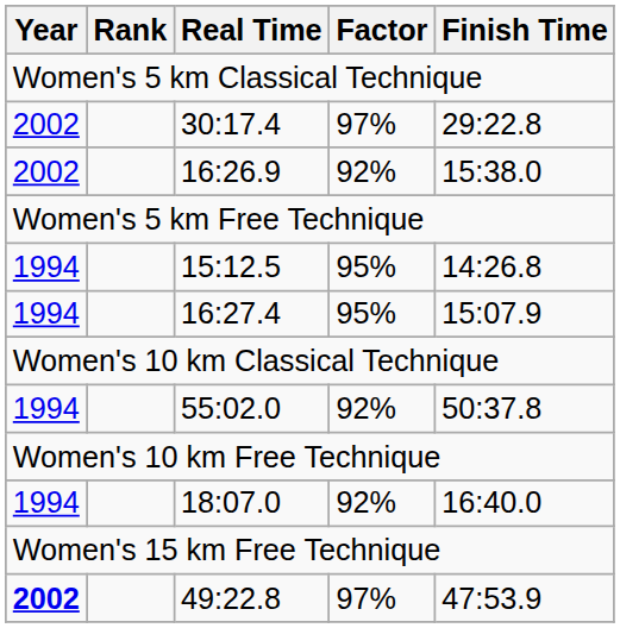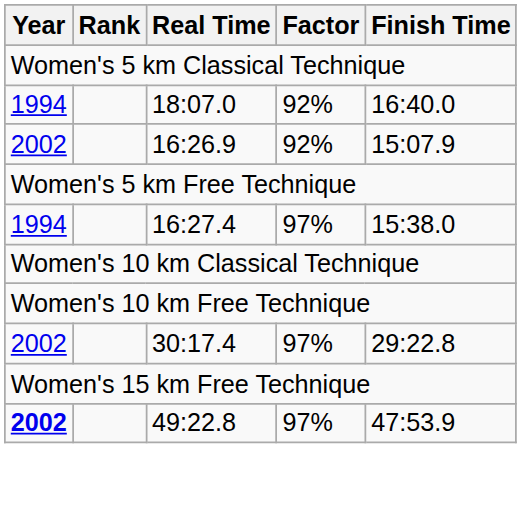rows swapped: 18:07.0 <-> 30:17.4
16:26.9 | Finish Time: 15:38.0 -> 15:07.9
- row: 1994 | 15:12.5 | 95% | 14:26.8
16:27.4 | Factor: 95% -> 97%
16:27.4 | Finish Time: 15:07.9 -> 15:38.0
- row: 1994 | 55:02.0 | 92% | 50:37.8
